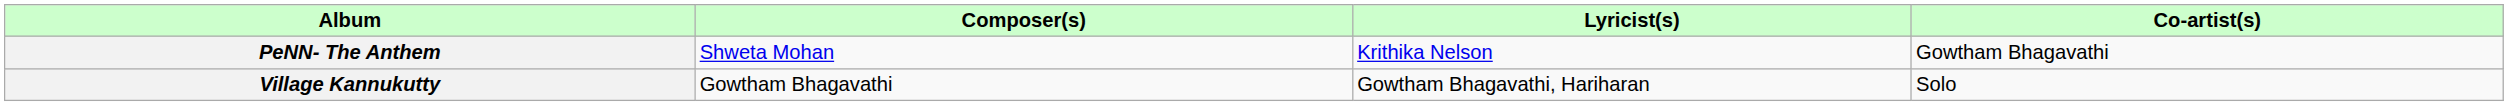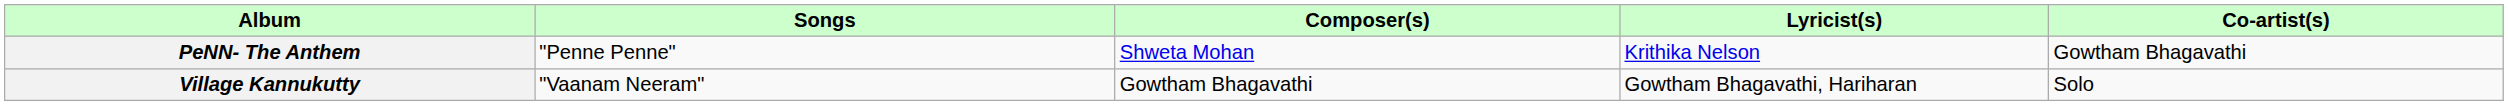+ column: Songs | "Penne Penne" | "Vaanam Neeram"
